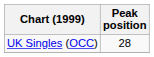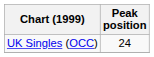UK Singles (OCC) | Peak position: 28 -> 24
